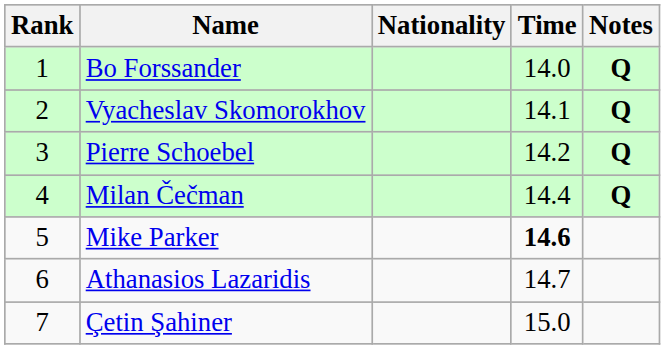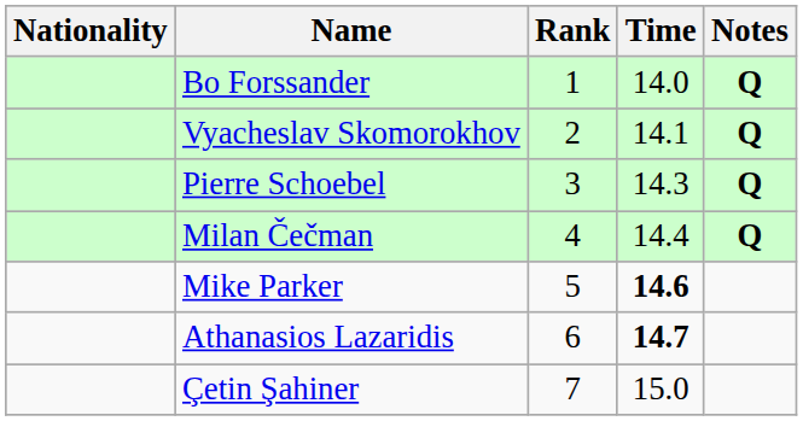columns swapped: Rank <-> Nationality
Pierre Schoebel | Time: 14.2 -> 14.3
Athanasios Lazaridis | Time: normal -> bold
